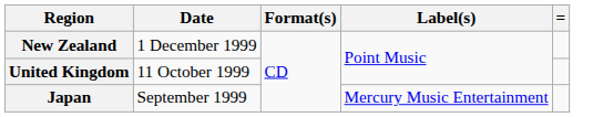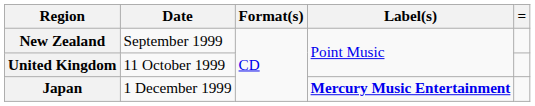New Zealand | Date: 1 December 1999 -> September 1999
Japan | Date: September 1999 -> 1 December 1999
Japan | Label(s): normal -> bold
